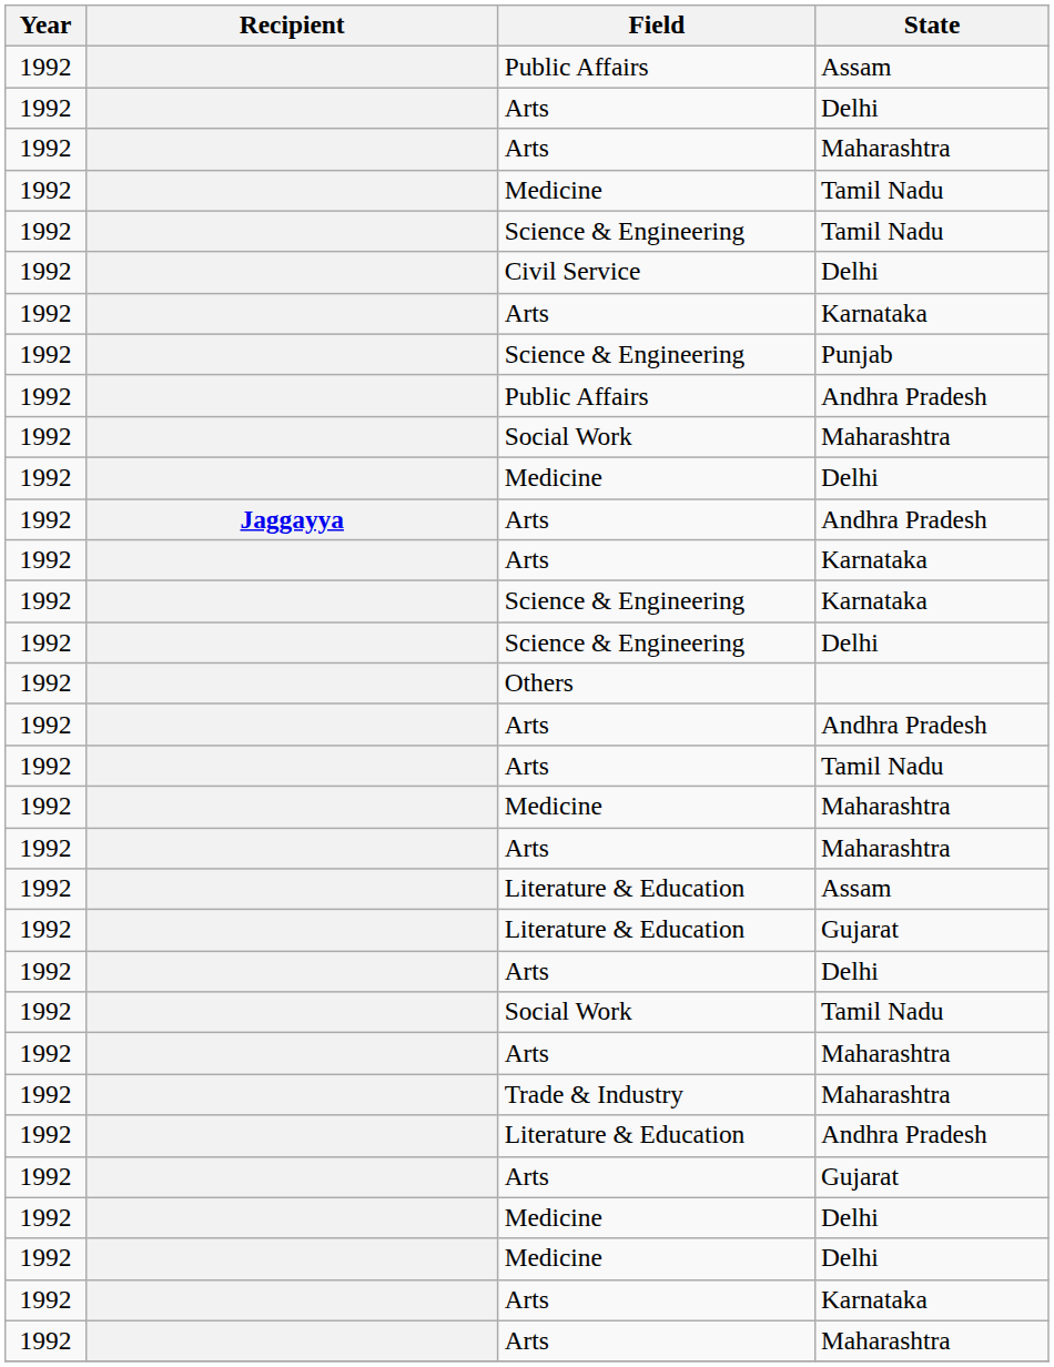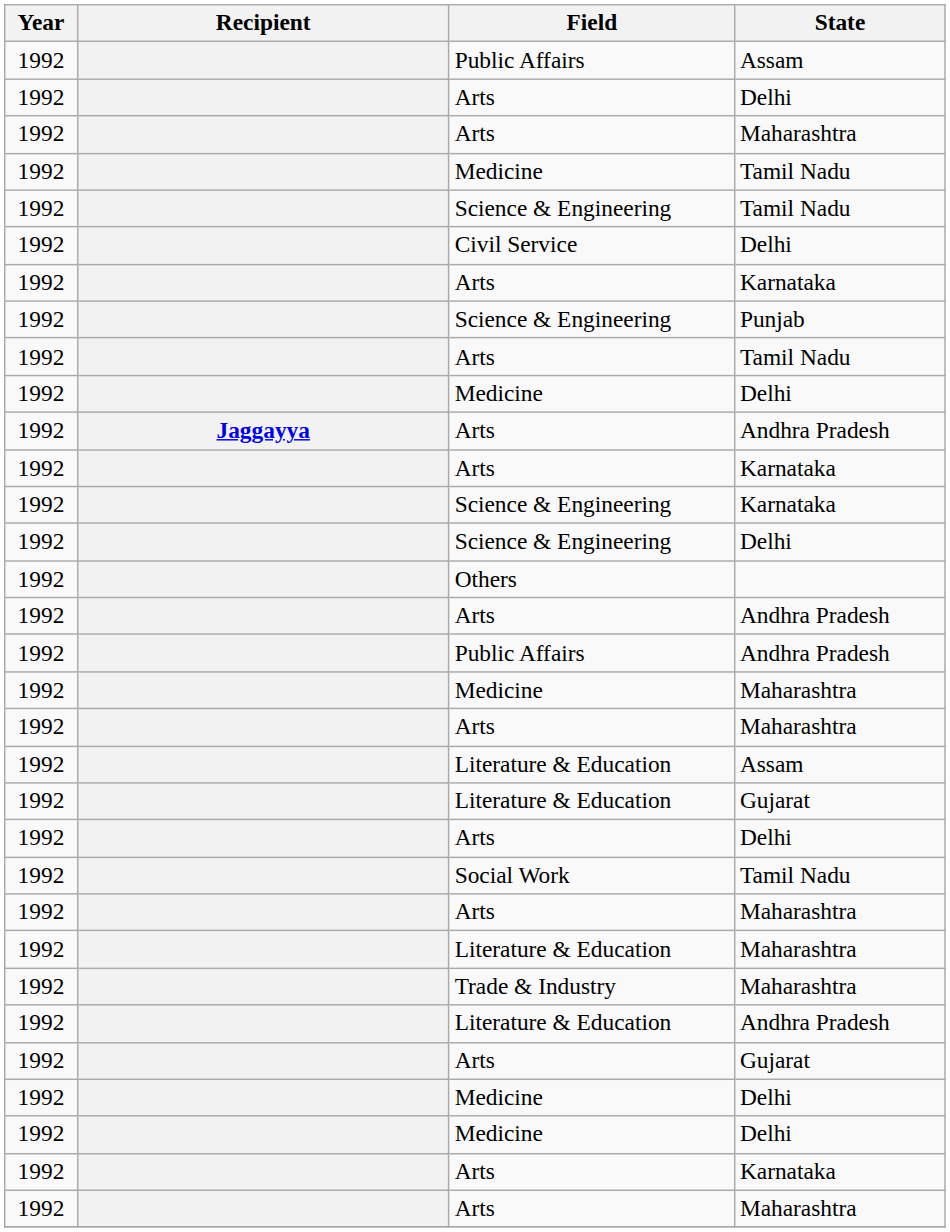rows swapped: Public Affairs / Andhra Pradesh <-> Arts / Tamil Nadu
- row: 1992 | Social Work | Maharashtra
+ row: 1992 | Literature & Education | Maharashtra
